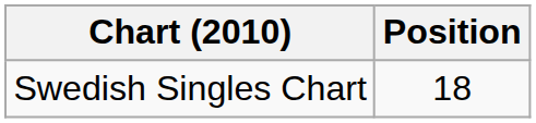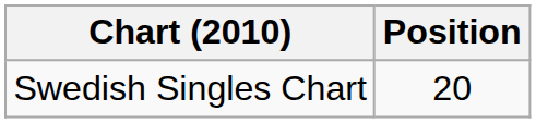Swedish Singles Chart | Position: 18 -> 20
